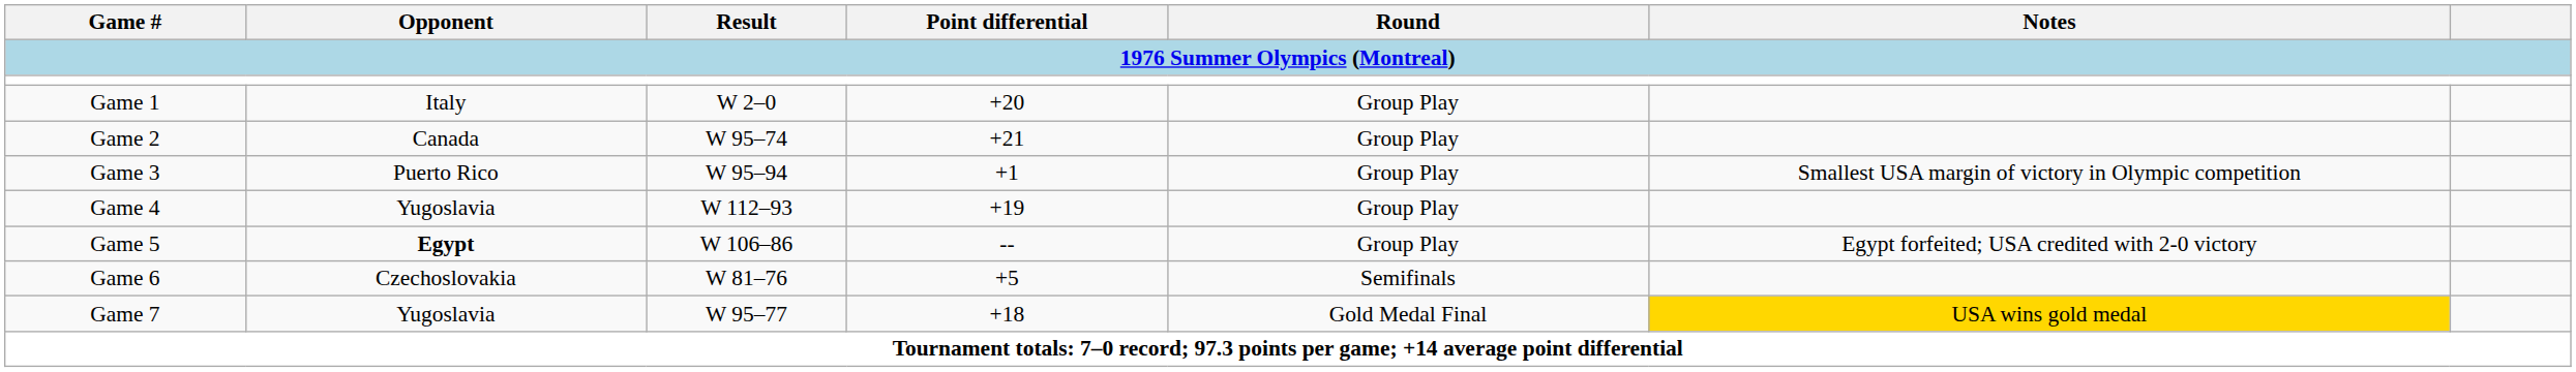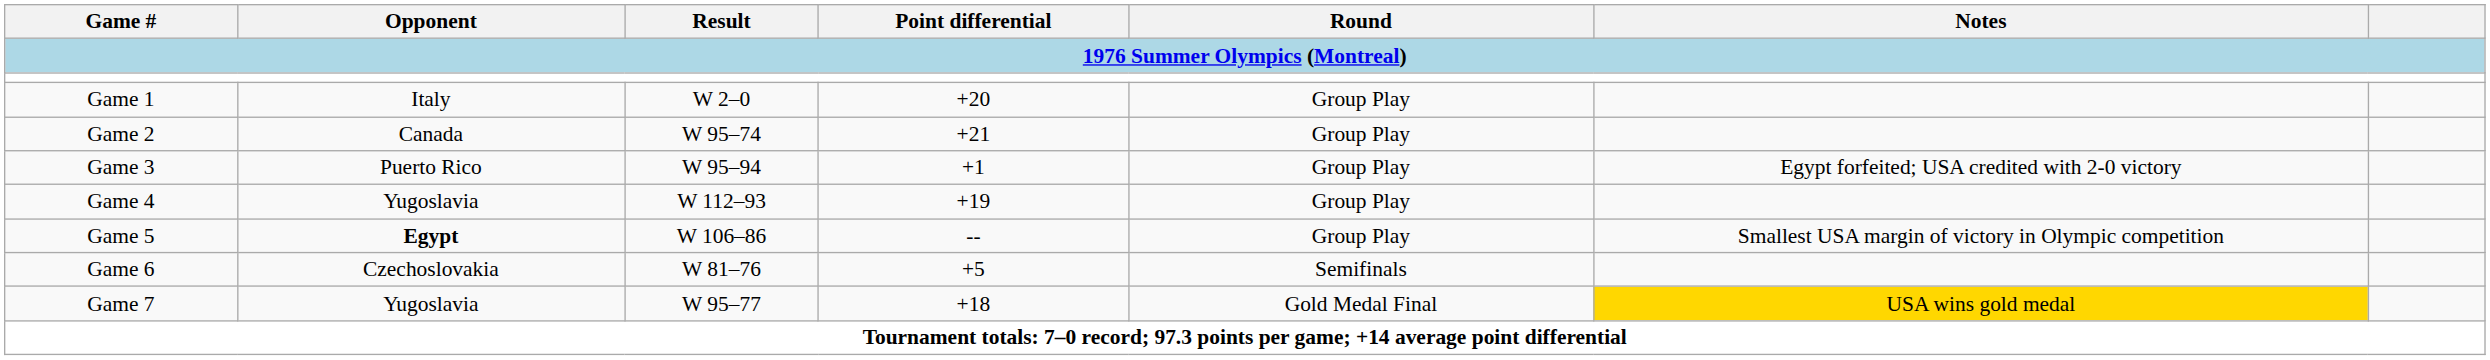Game 3 | Notes: Smallest USA margin of victory in Olympic competition -> Egypt forfeited; USA credited with 2-0 victory
Game 5 | Notes: Egypt forfeited; USA credited with 2-0 victory -> Smallest USA margin of victory in Olympic competition
